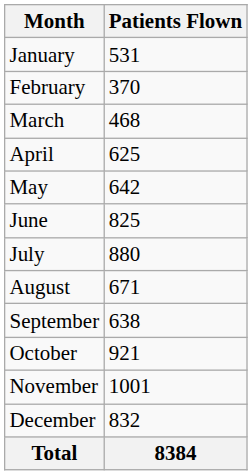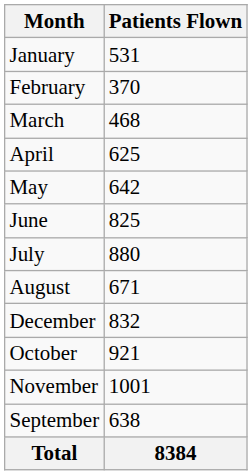rows swapped: September <-> December
